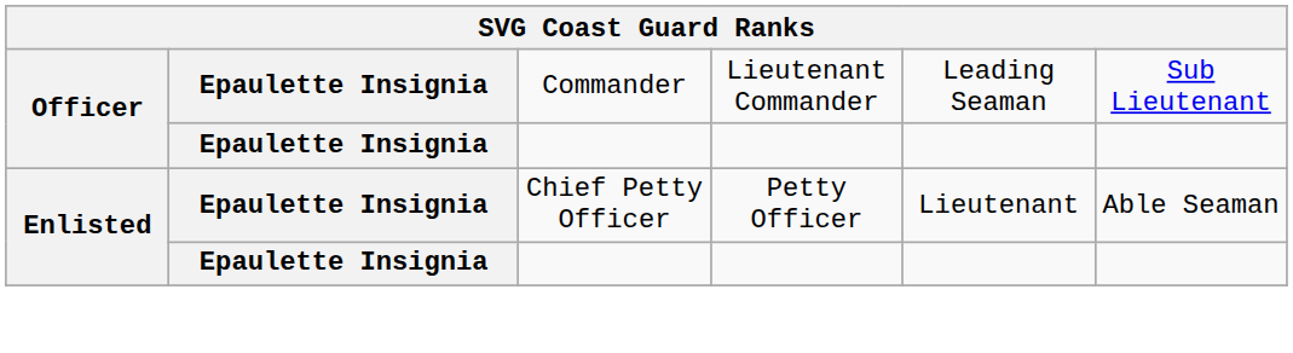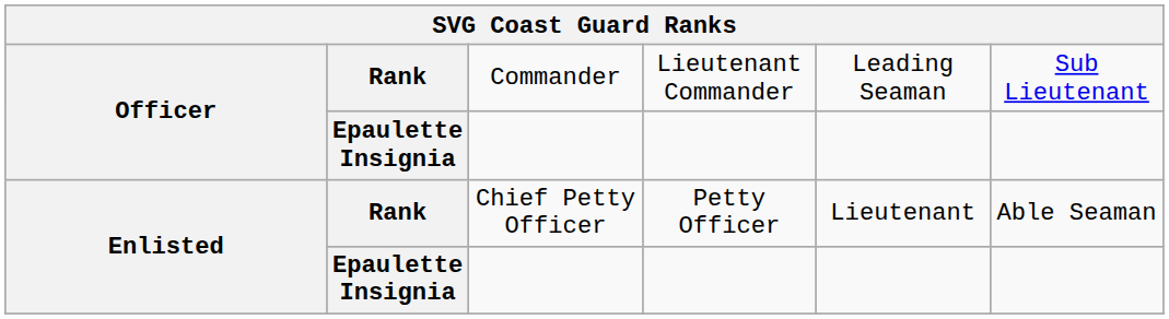Commander | column 2: Epaulette Insignia -> Rank
Chief Petty Officer | column 2: Epaulette Insignia -> Rank
